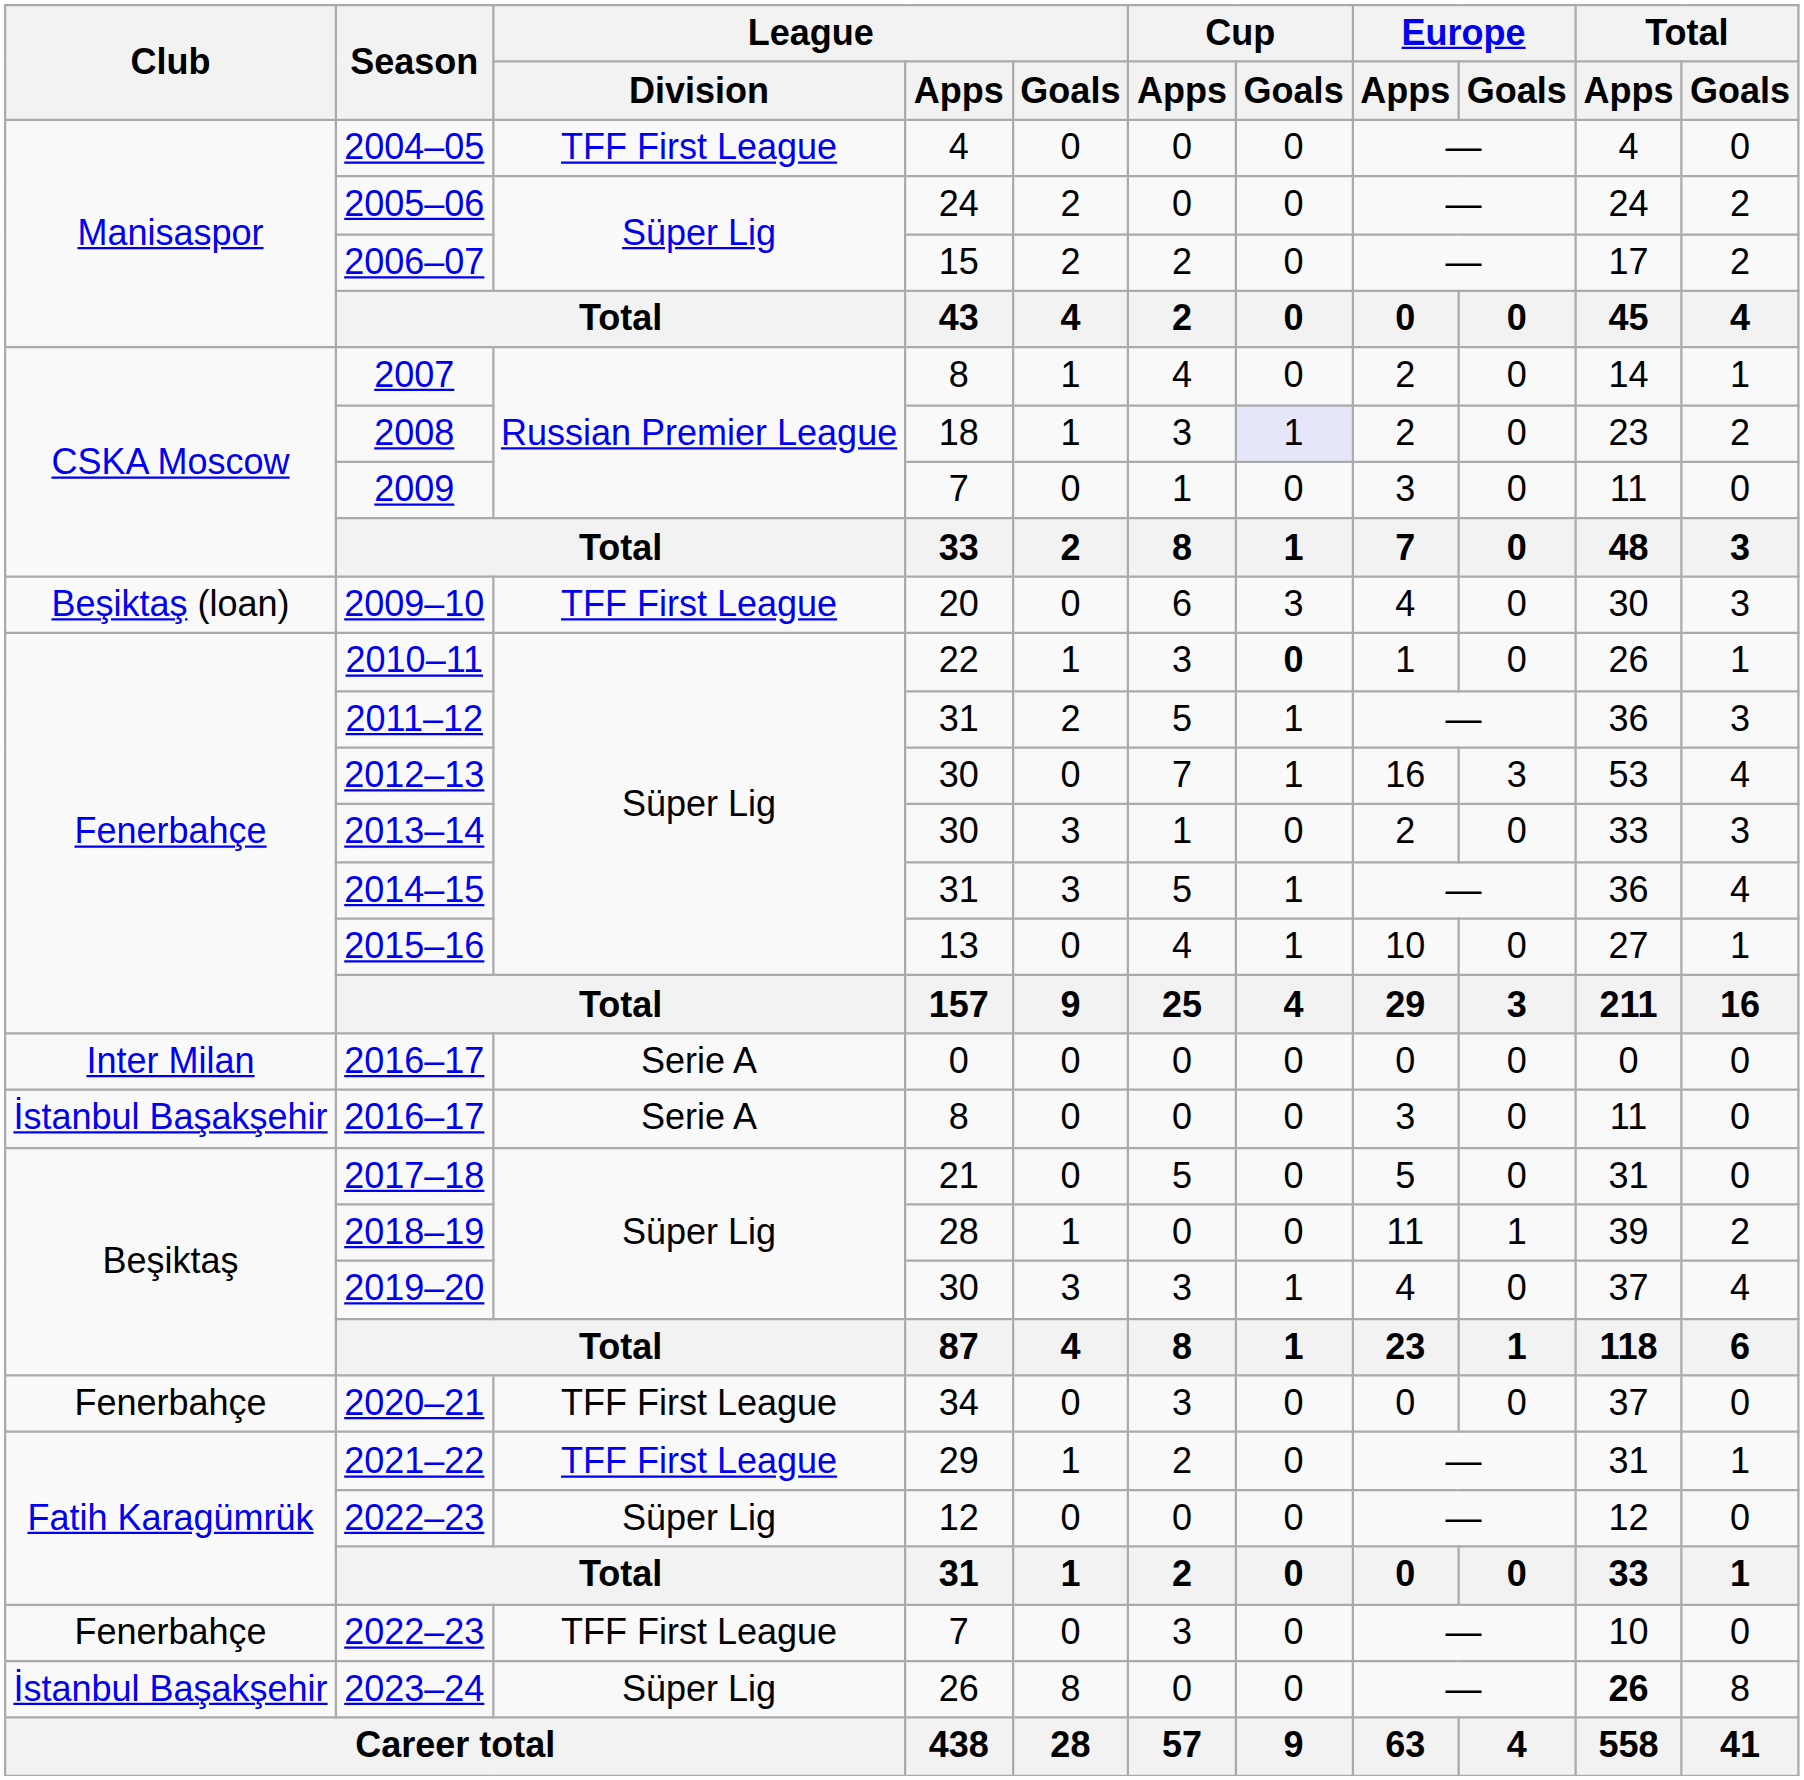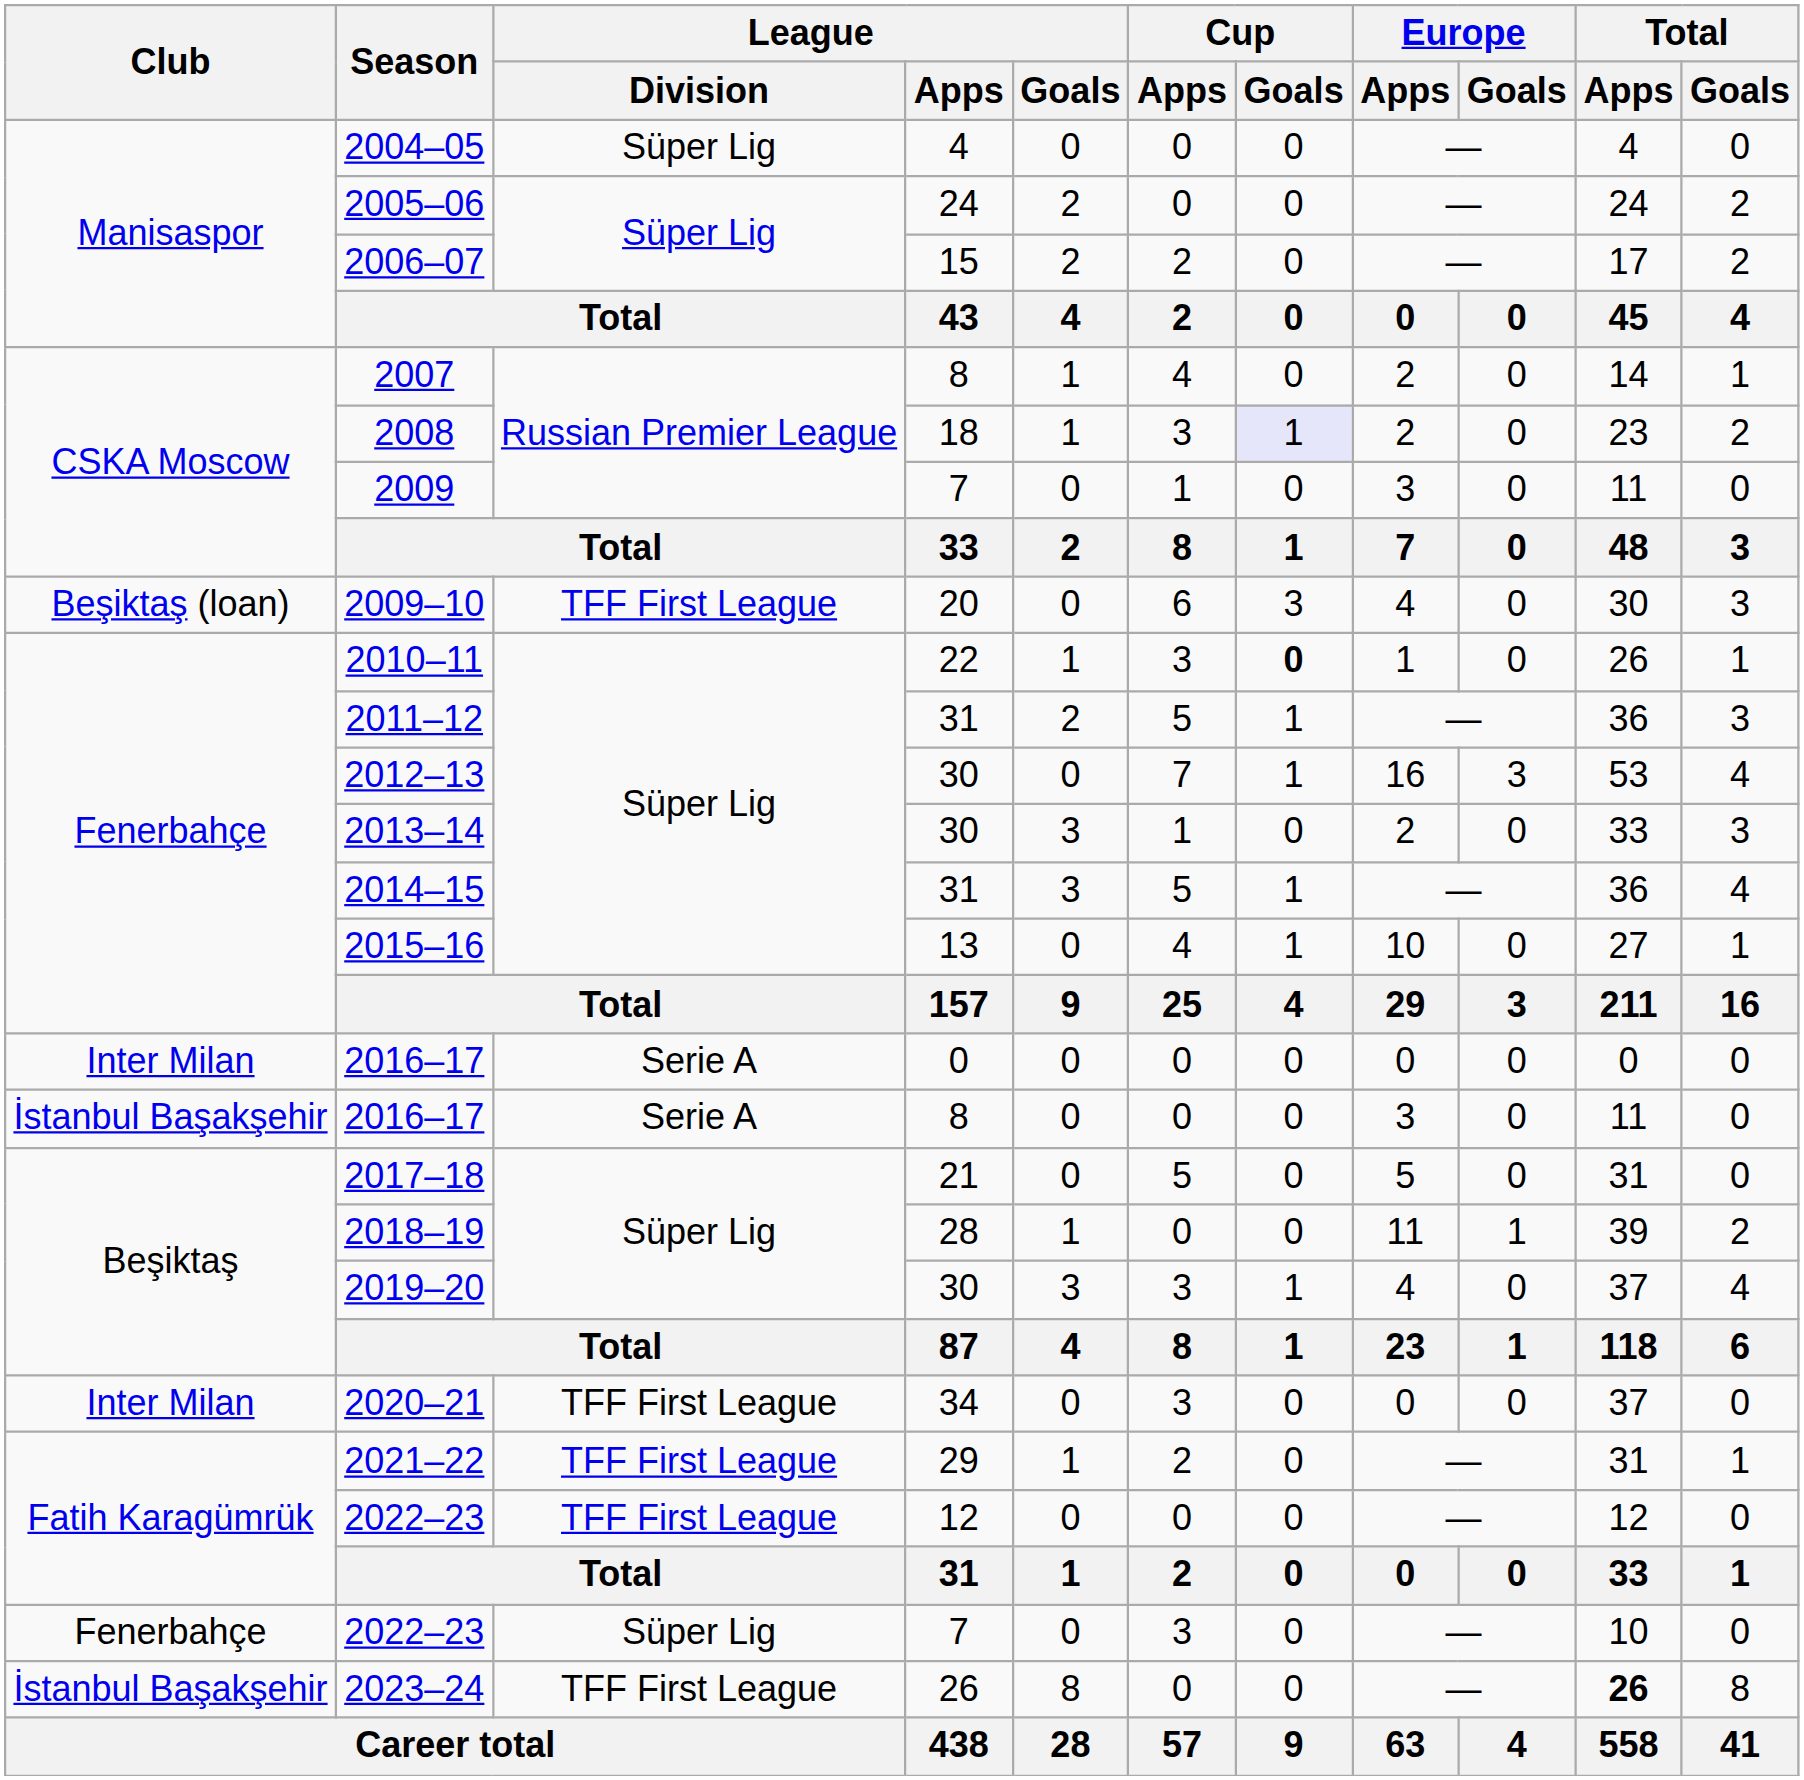2004–05 | League / Division: TFF First League -> Süper Lig
2020–21 | Club: Fenerbahçe -> Inter Milan
2022–23 / 12 | League / Division: Süper Lig -> TFF First League
2022–23 / 7 | League / Division: TFF First League -> Süper Lig
2023–24 | League / Division: Süper Lig -> TFF First League
